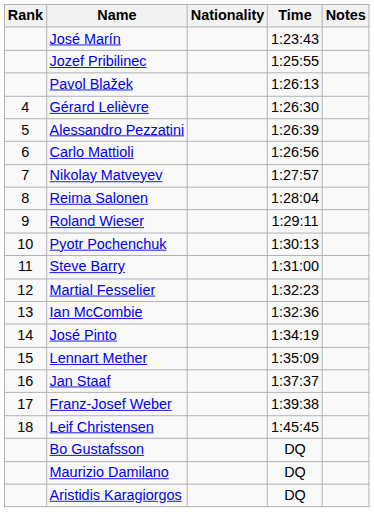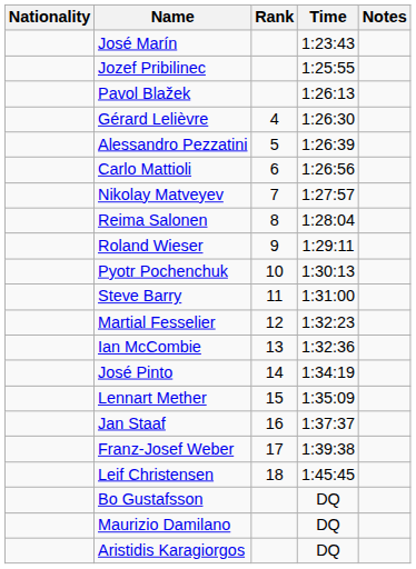columns swapped: Rank <-> Nationality
